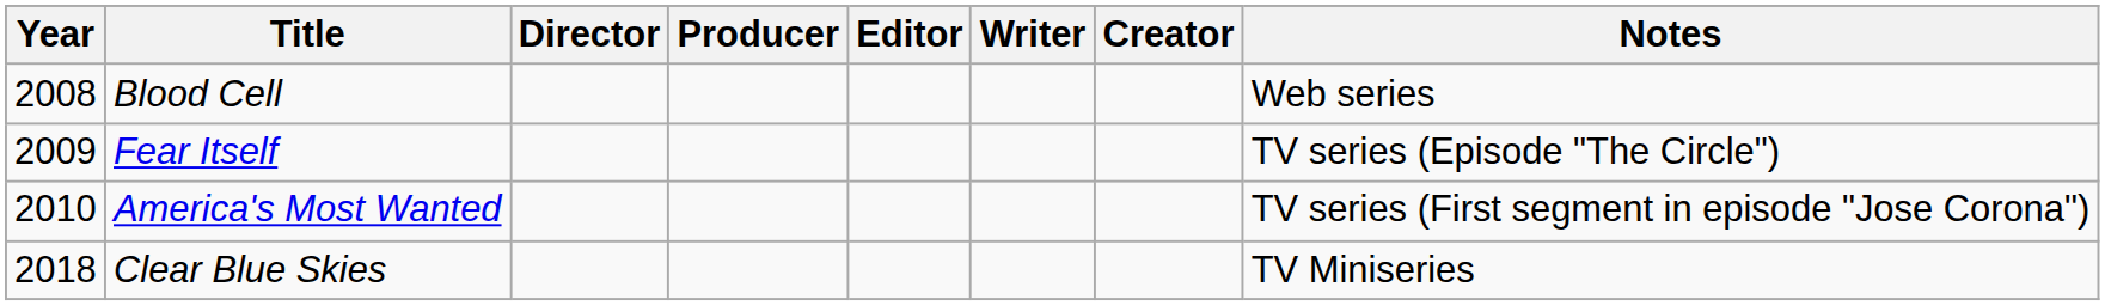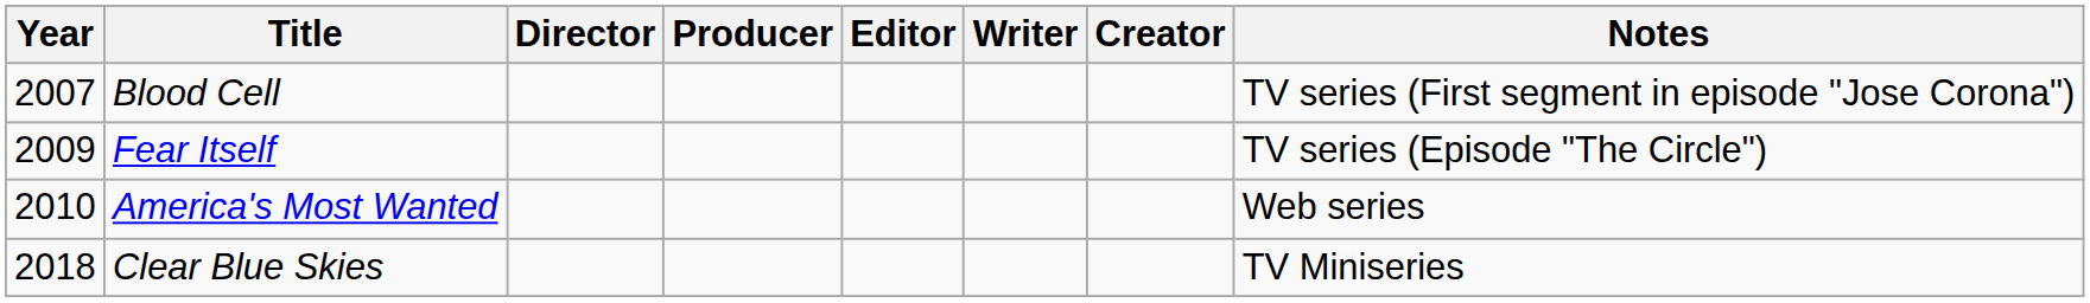Blood Cell | Year: 2008 -> 2007
Blood Cell | Notes: Web series -> TV series (First segment in episode "Jose Corona")
America's Most Wanted | Notes: TV series (First segment in episode "Jose Corona") -> Web series
